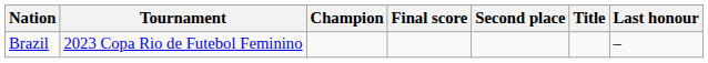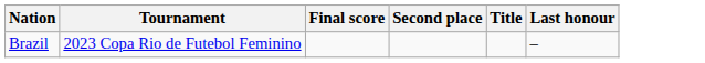- column: Champion
